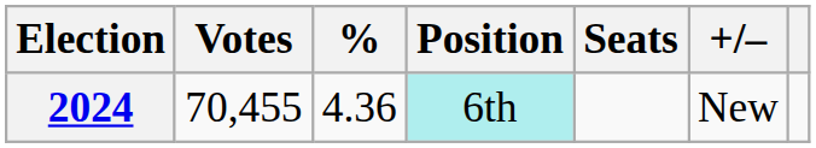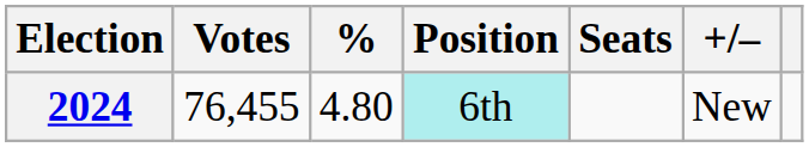2024 | Votes: 70,455 -> 76,455
2024 | %: 4.36 -> 4.80
